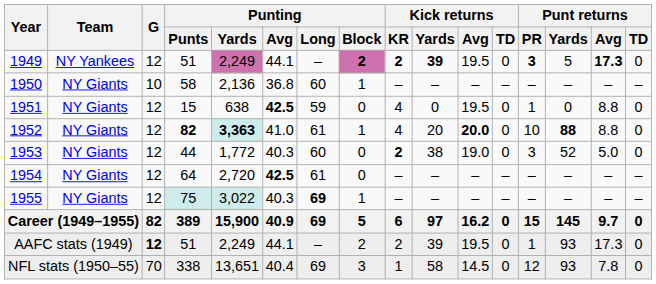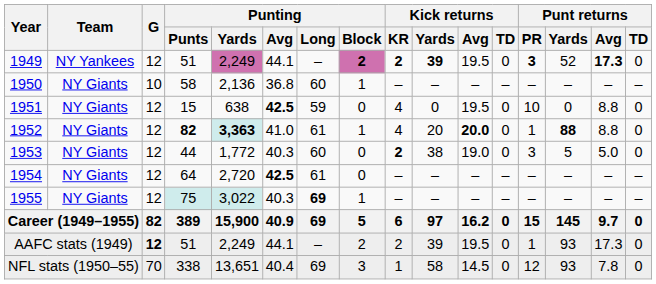1949 | Punt returns / Yards: 5 -> 52
1951 | Punt returns / PR: 1 -> 10
1952 | Punt returns / PR: 10 -> 1
1953 | Punt returns / Yards: 52 -> 5
